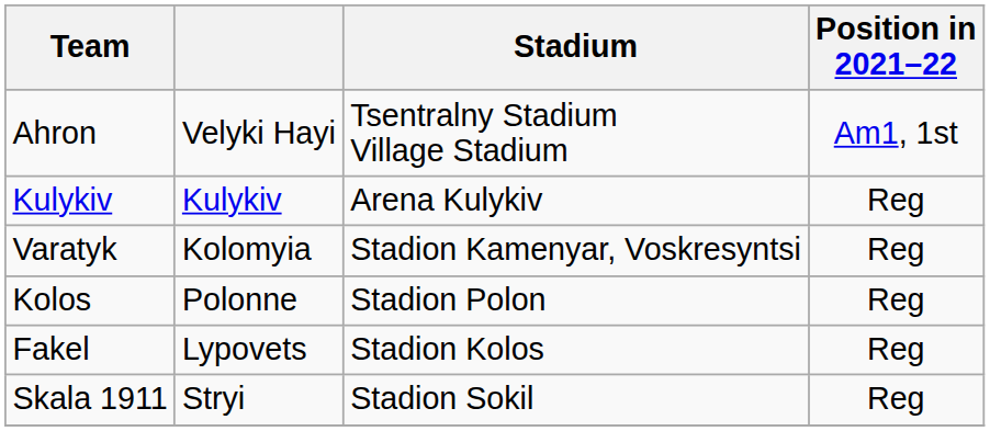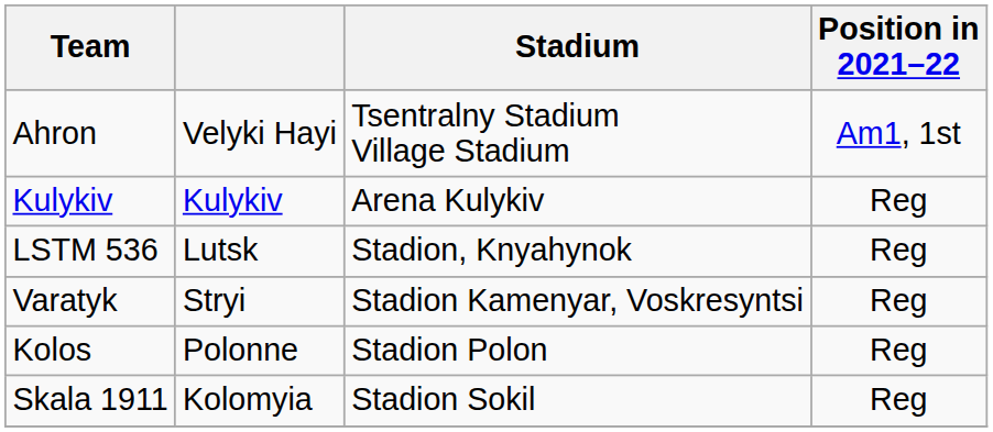+ row: LSTM 536 | Lutsk | Stadion, Knyahynok | Reg
Varatyk | column 2: Kolomyia -> Stryi
- row: Fakel | Lypovets | Stadion Kolos | Reg
Skala 1911 | column 2: Stryi -> Kolomyia
